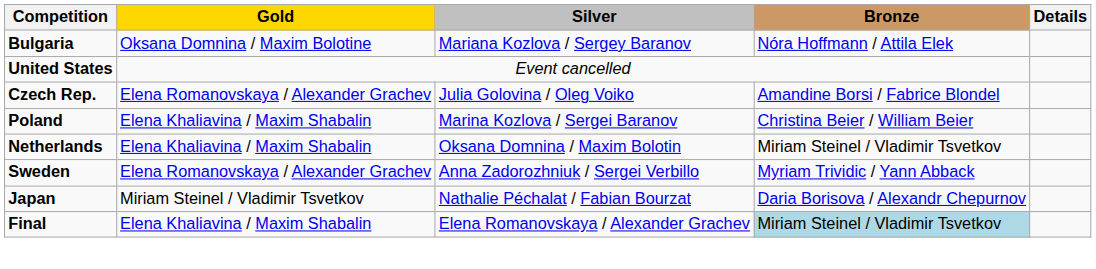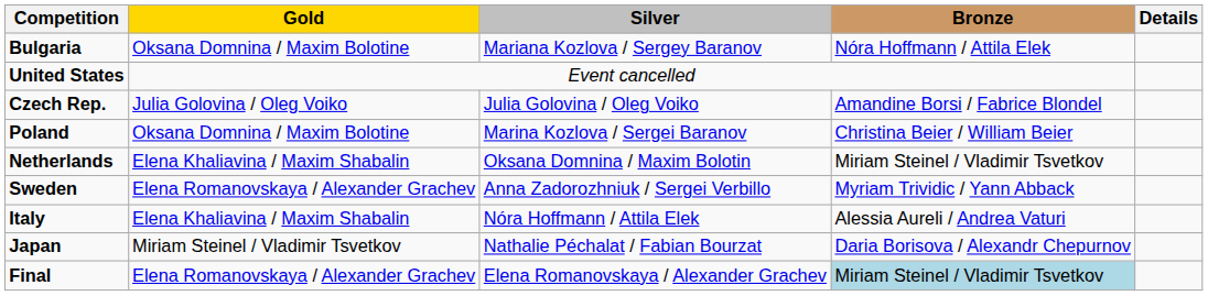Czech Rep. | Gold: Elena Romanovskaya / Alexander Grachev -> Julia Golovina / Oleg Voiko
Poland | Gold: Elena Khaliavina / Maxim Shabalin -> Oksana Domnina / Maxim Bolotine
+ row: Italy | Elena Khaliavina / Maxim Shabalin | Nóra Hoffmann / Attila Elek | Alessia Aureli / Andrea Vaturi
Final | Gold: Elena Khaliavina / Maxim Shabalin -> Elena Romanovskaya / Alexander Grachev
